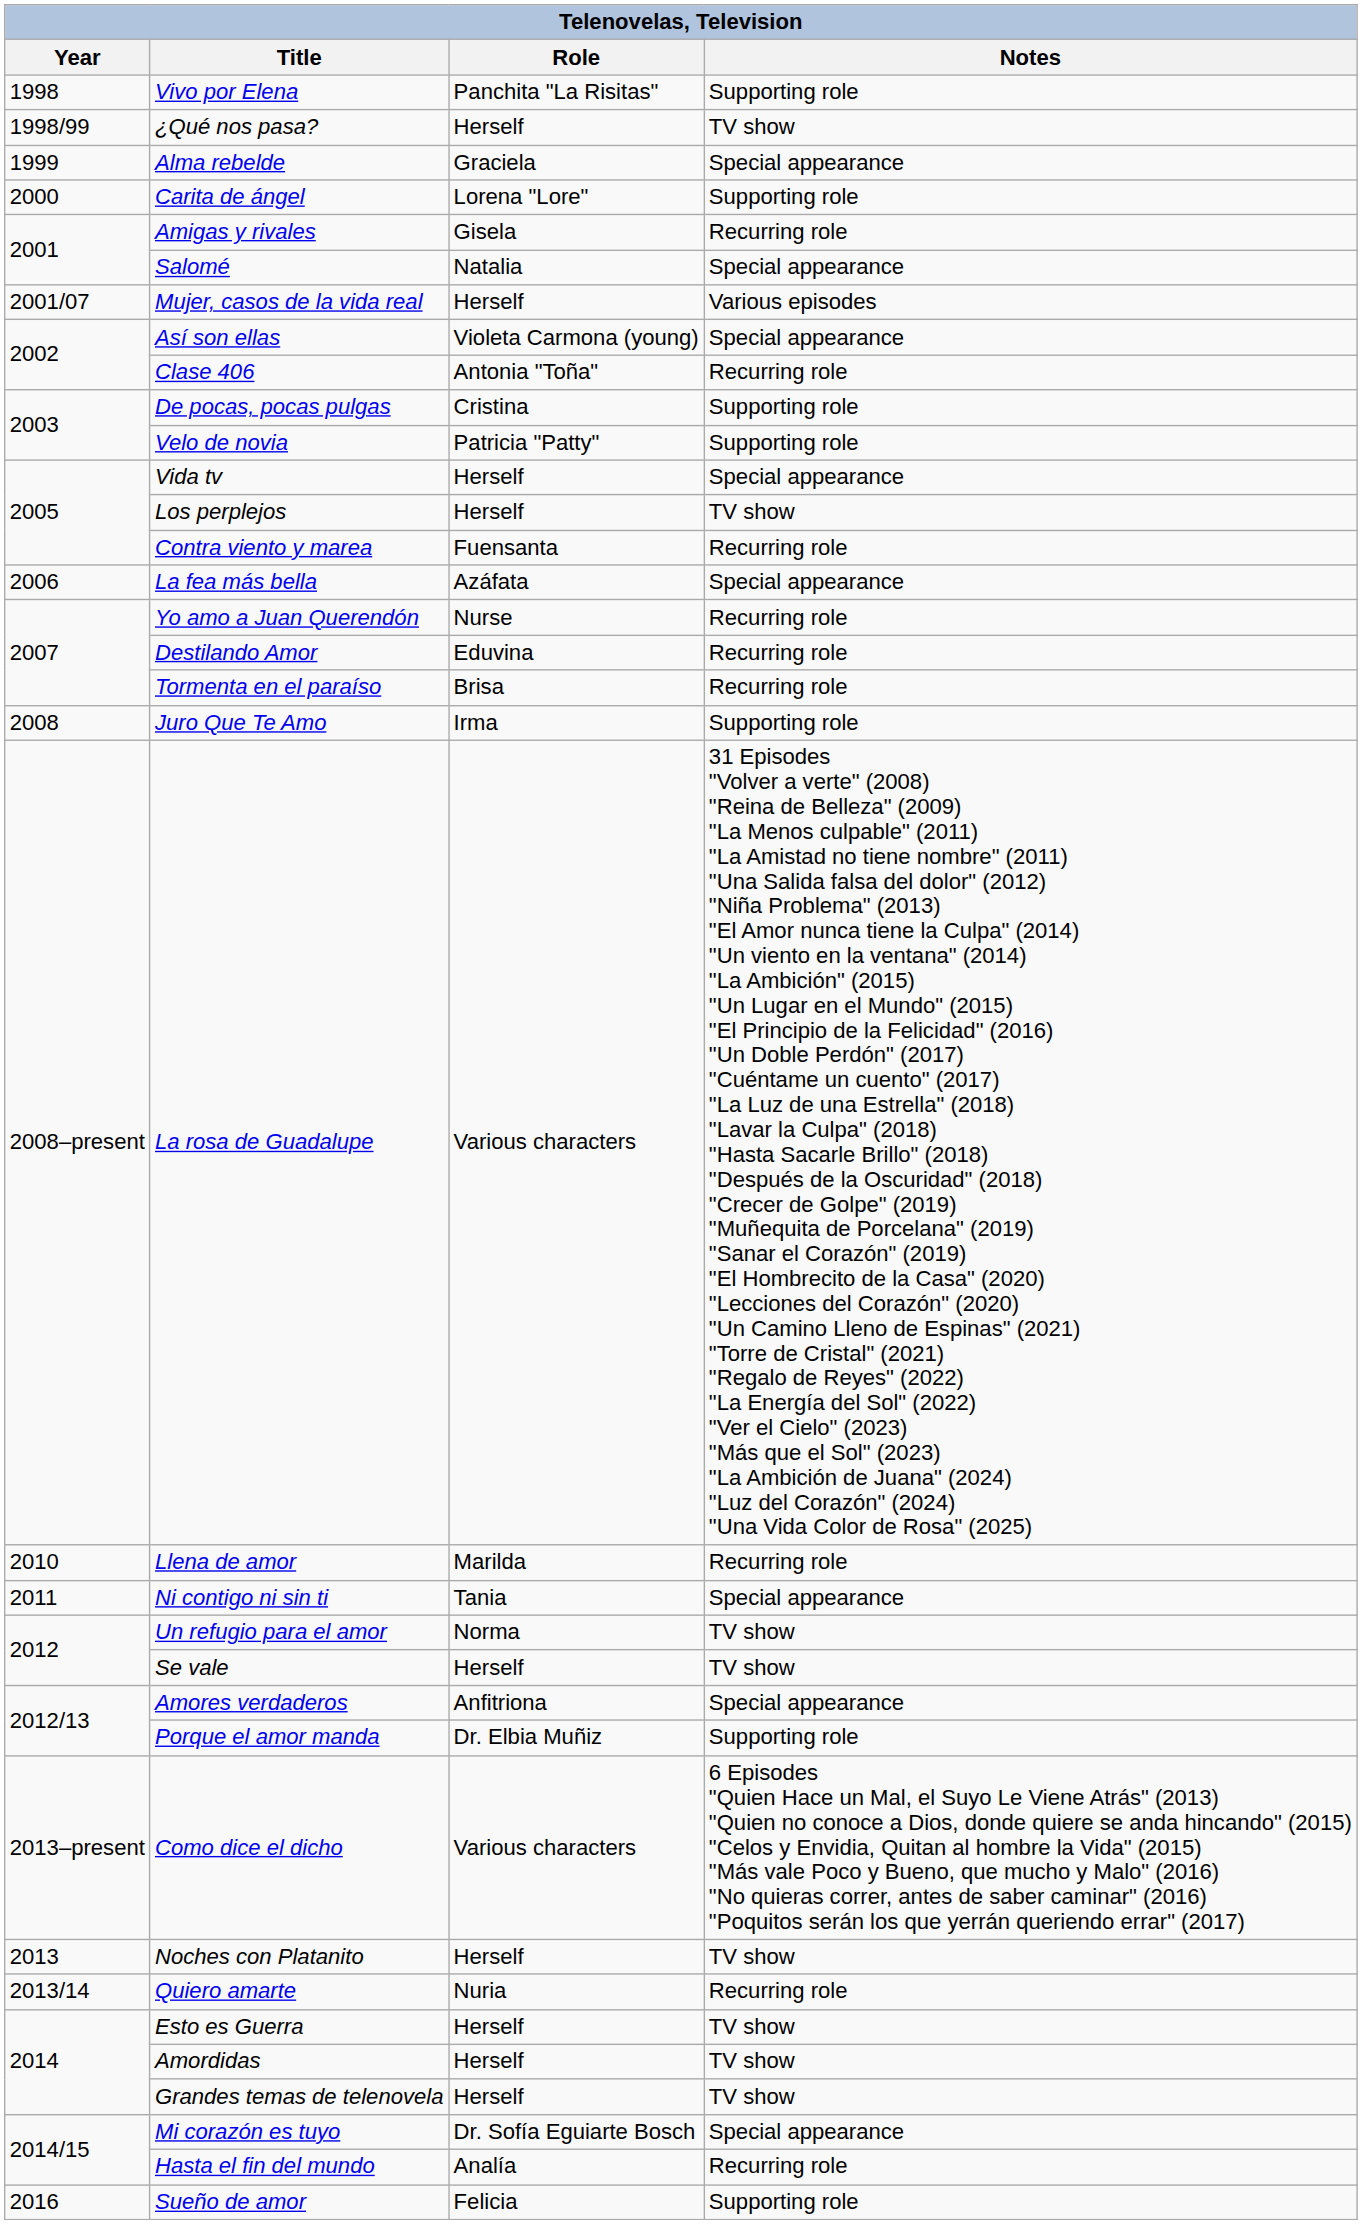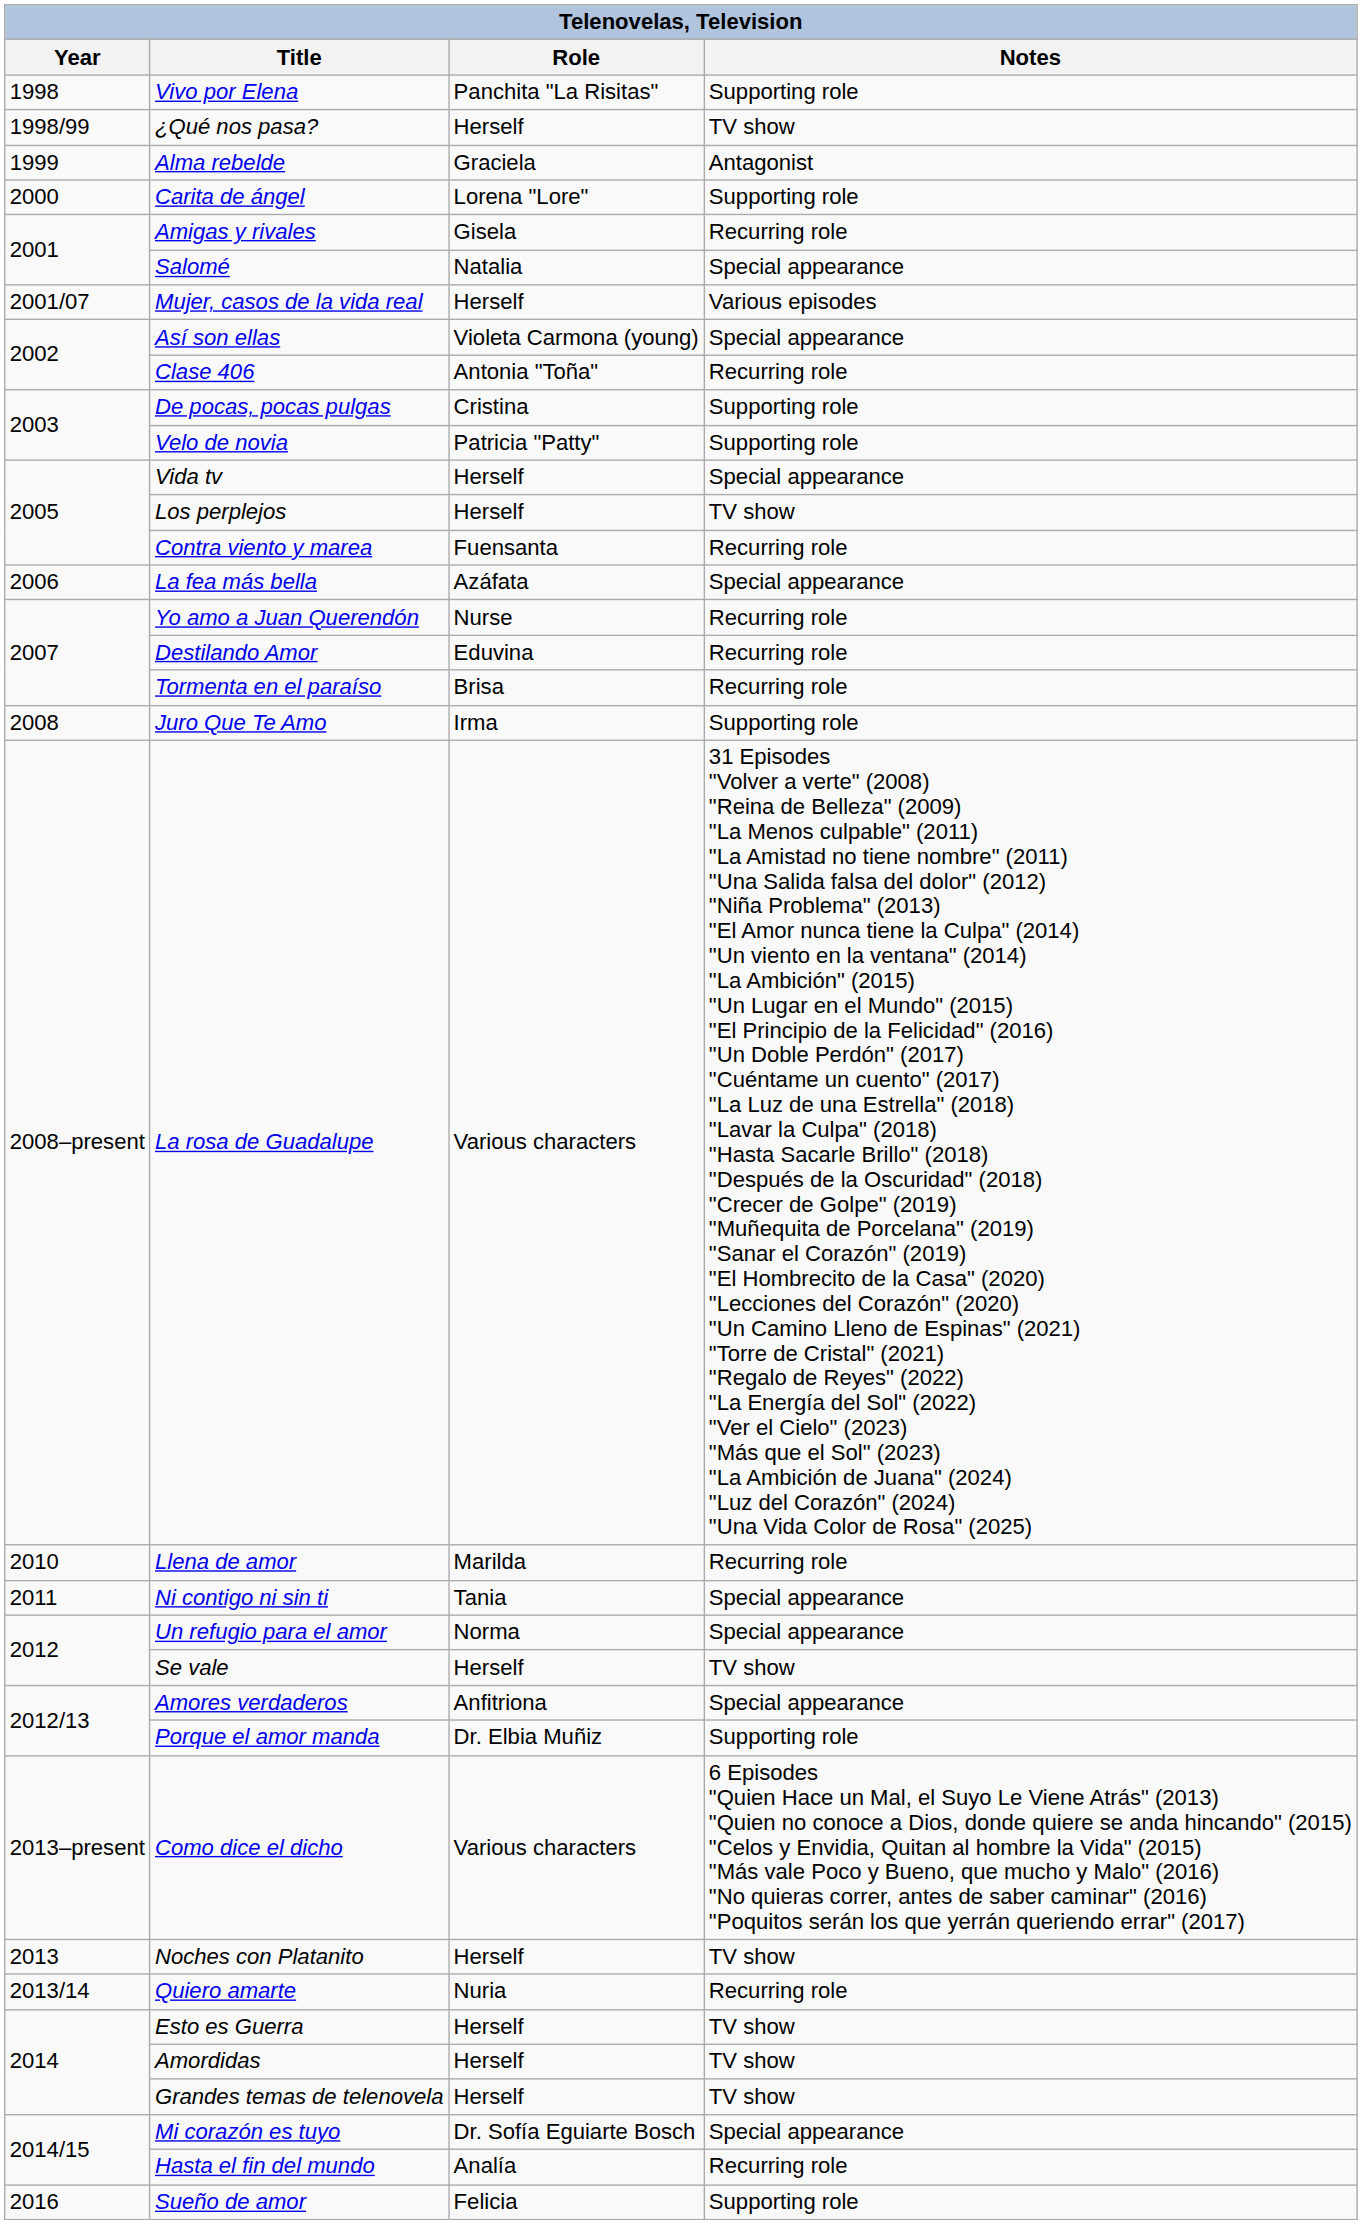Alma rebelde | Notes: Special appearance -> Antagonist
Un refugio para el amor | Notes: TV show -> Special appearance
